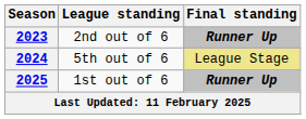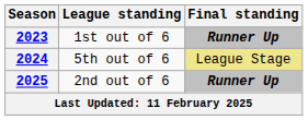2023 | League standing: 2nd out of 6 -> 1st out of 6
2025 | League standing: 1st out of 6 -> 2nd out of 6
